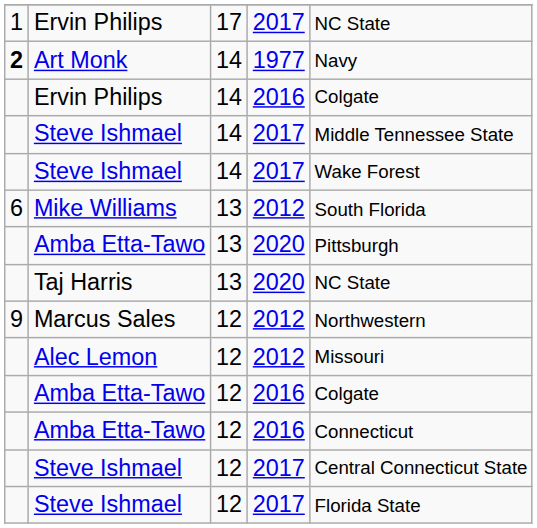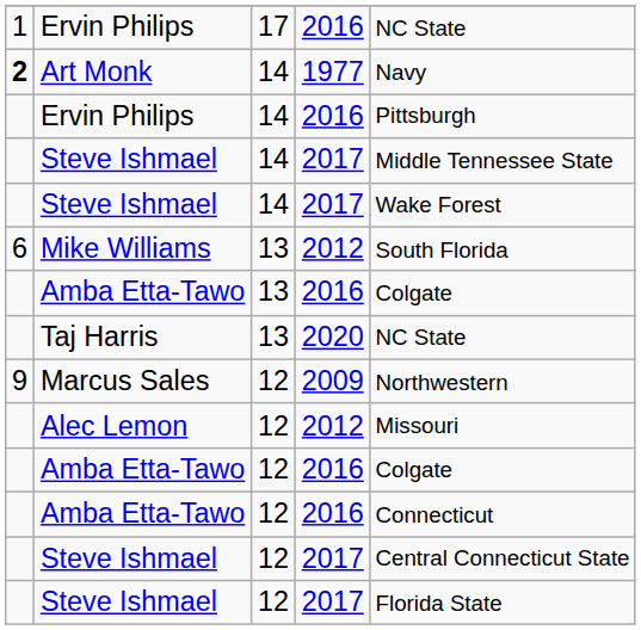Ervin Philips / 17 | column 4: 2017 -> 2016
Ervin Philips / 14 | column 5: Colgate -> Pittsburgh
Amba Etta-Tawo / 13 | column 4: 2020 -> 2016
Amba Etta-Tawo / 13 | column 5: Pittsburgh -> Colgate
Marcus Sales | column 4: 2012 -> 2009
